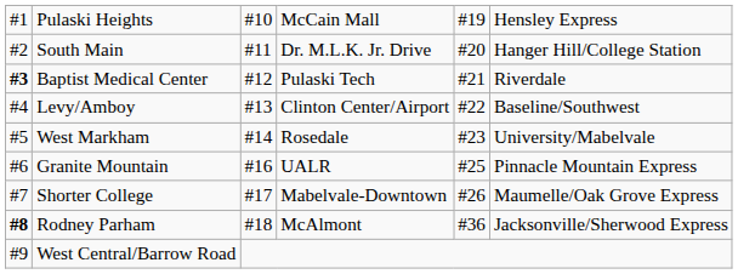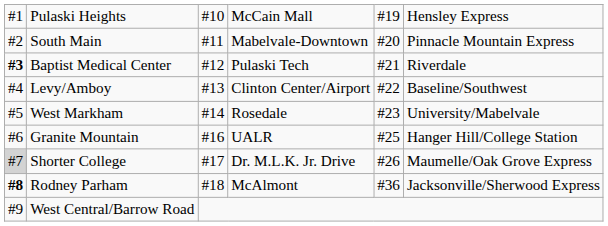South Main | column 4: Dr. M.L.K. Jr. Drive -> Mabelvale-Downtown
South Main | column 6: Hanger Hill/College Station -> Pinnacle Mountain Express
Granite Mountain | column 6: Pinnacle Mountain Express -> Hanger Hill/College Station
Shorter College | column 1: no background -> lightgrey background
Shorter College | column 4: Mabelvale-Downtown -> Dr. M.L.K. Jr. Drive
